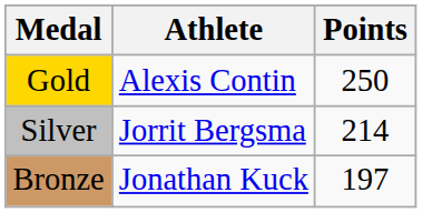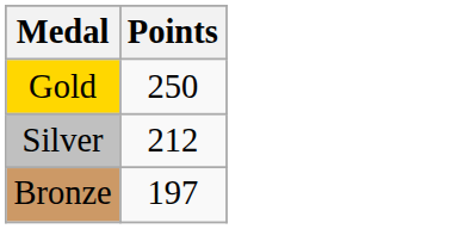- column: Athlete | Alexis Contin | Jorrit Bergsma | Jonathan Kuck
Silver | Points: 214 -> 212
